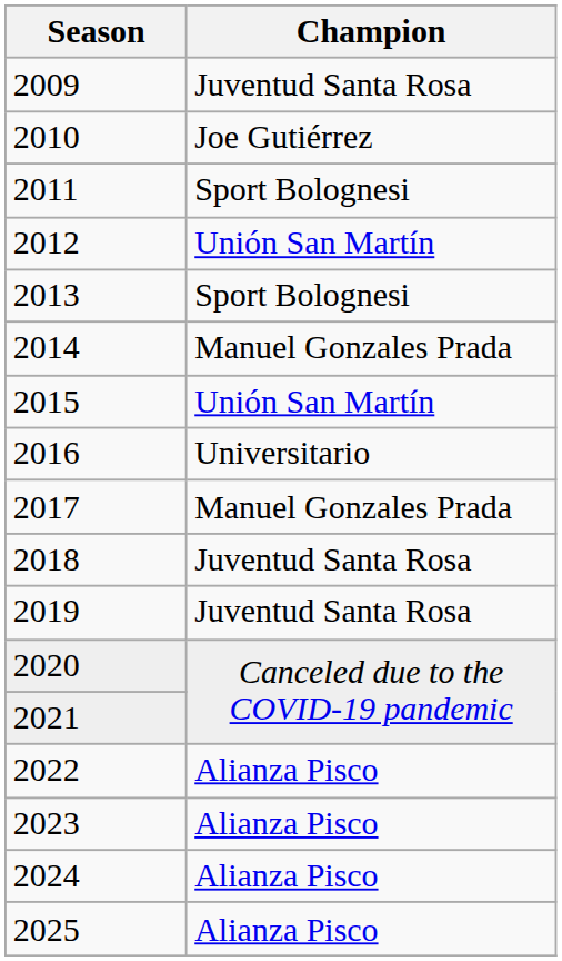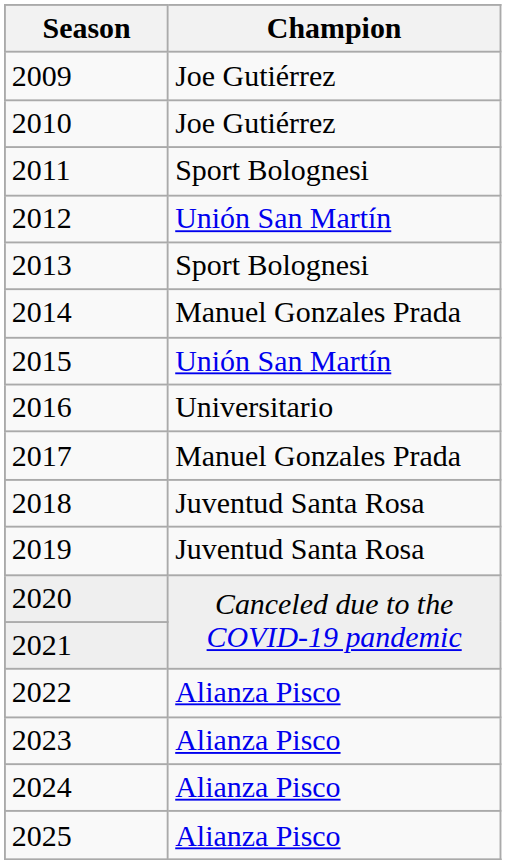2009 | Champion: Juventud Santa Rosa -> Joe Gutiérrez
